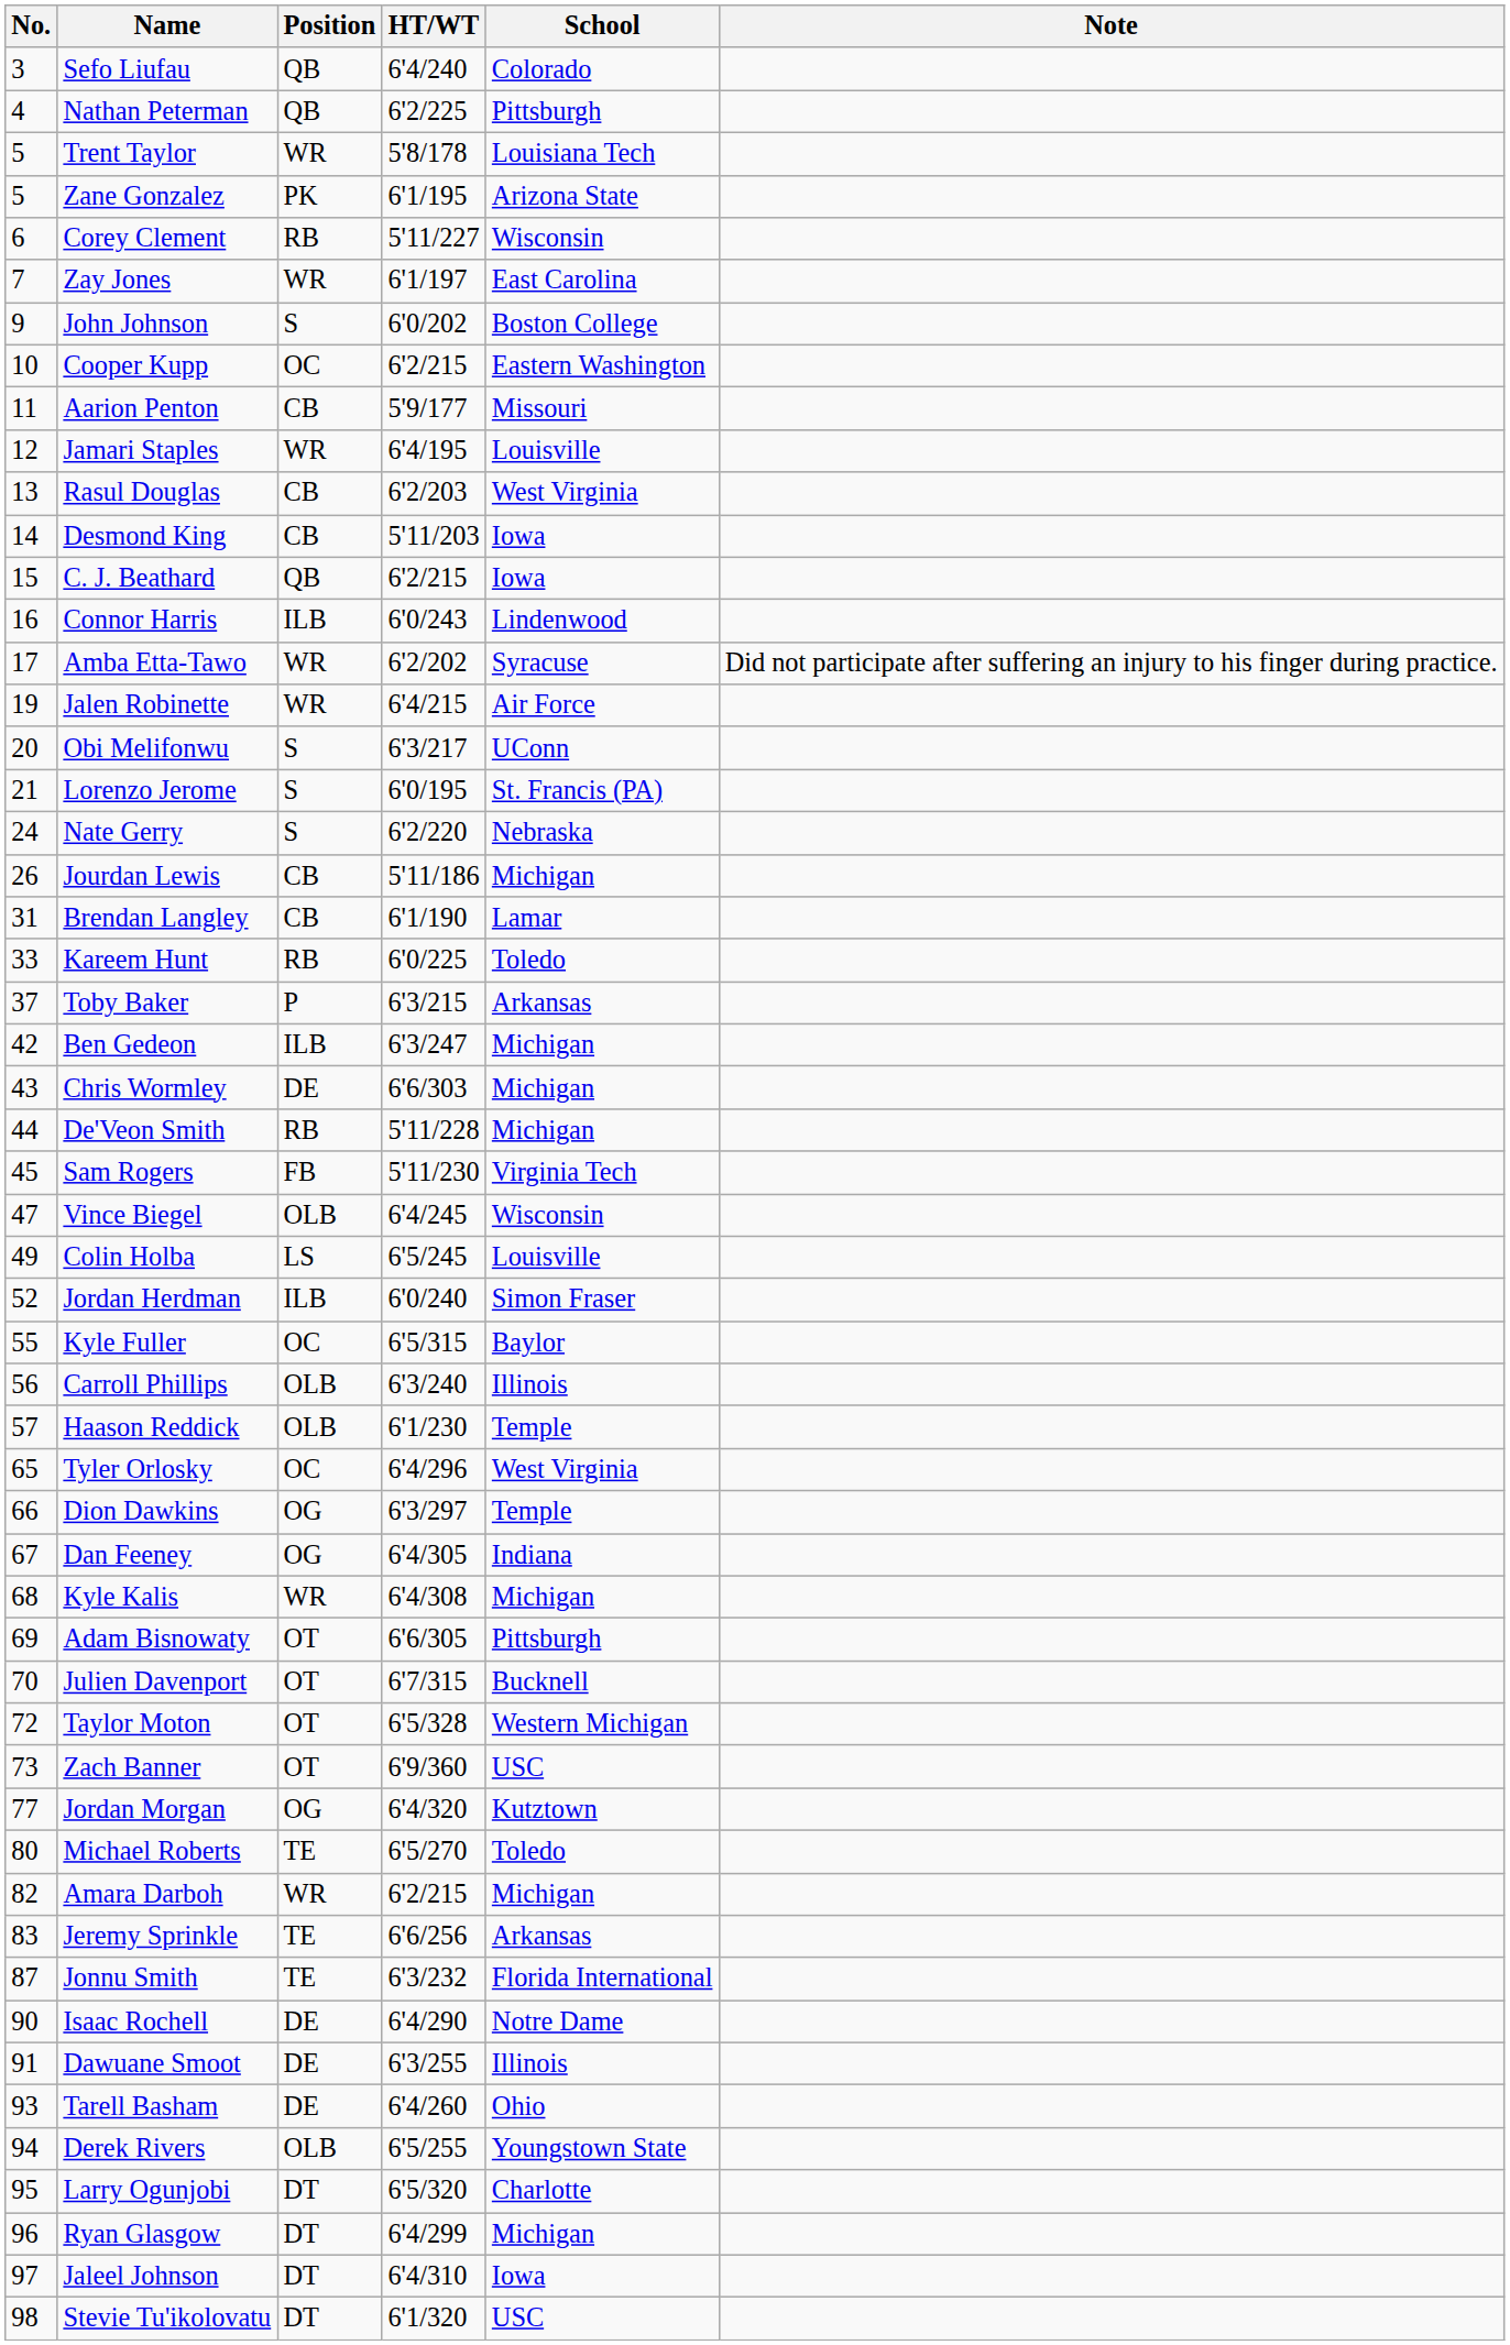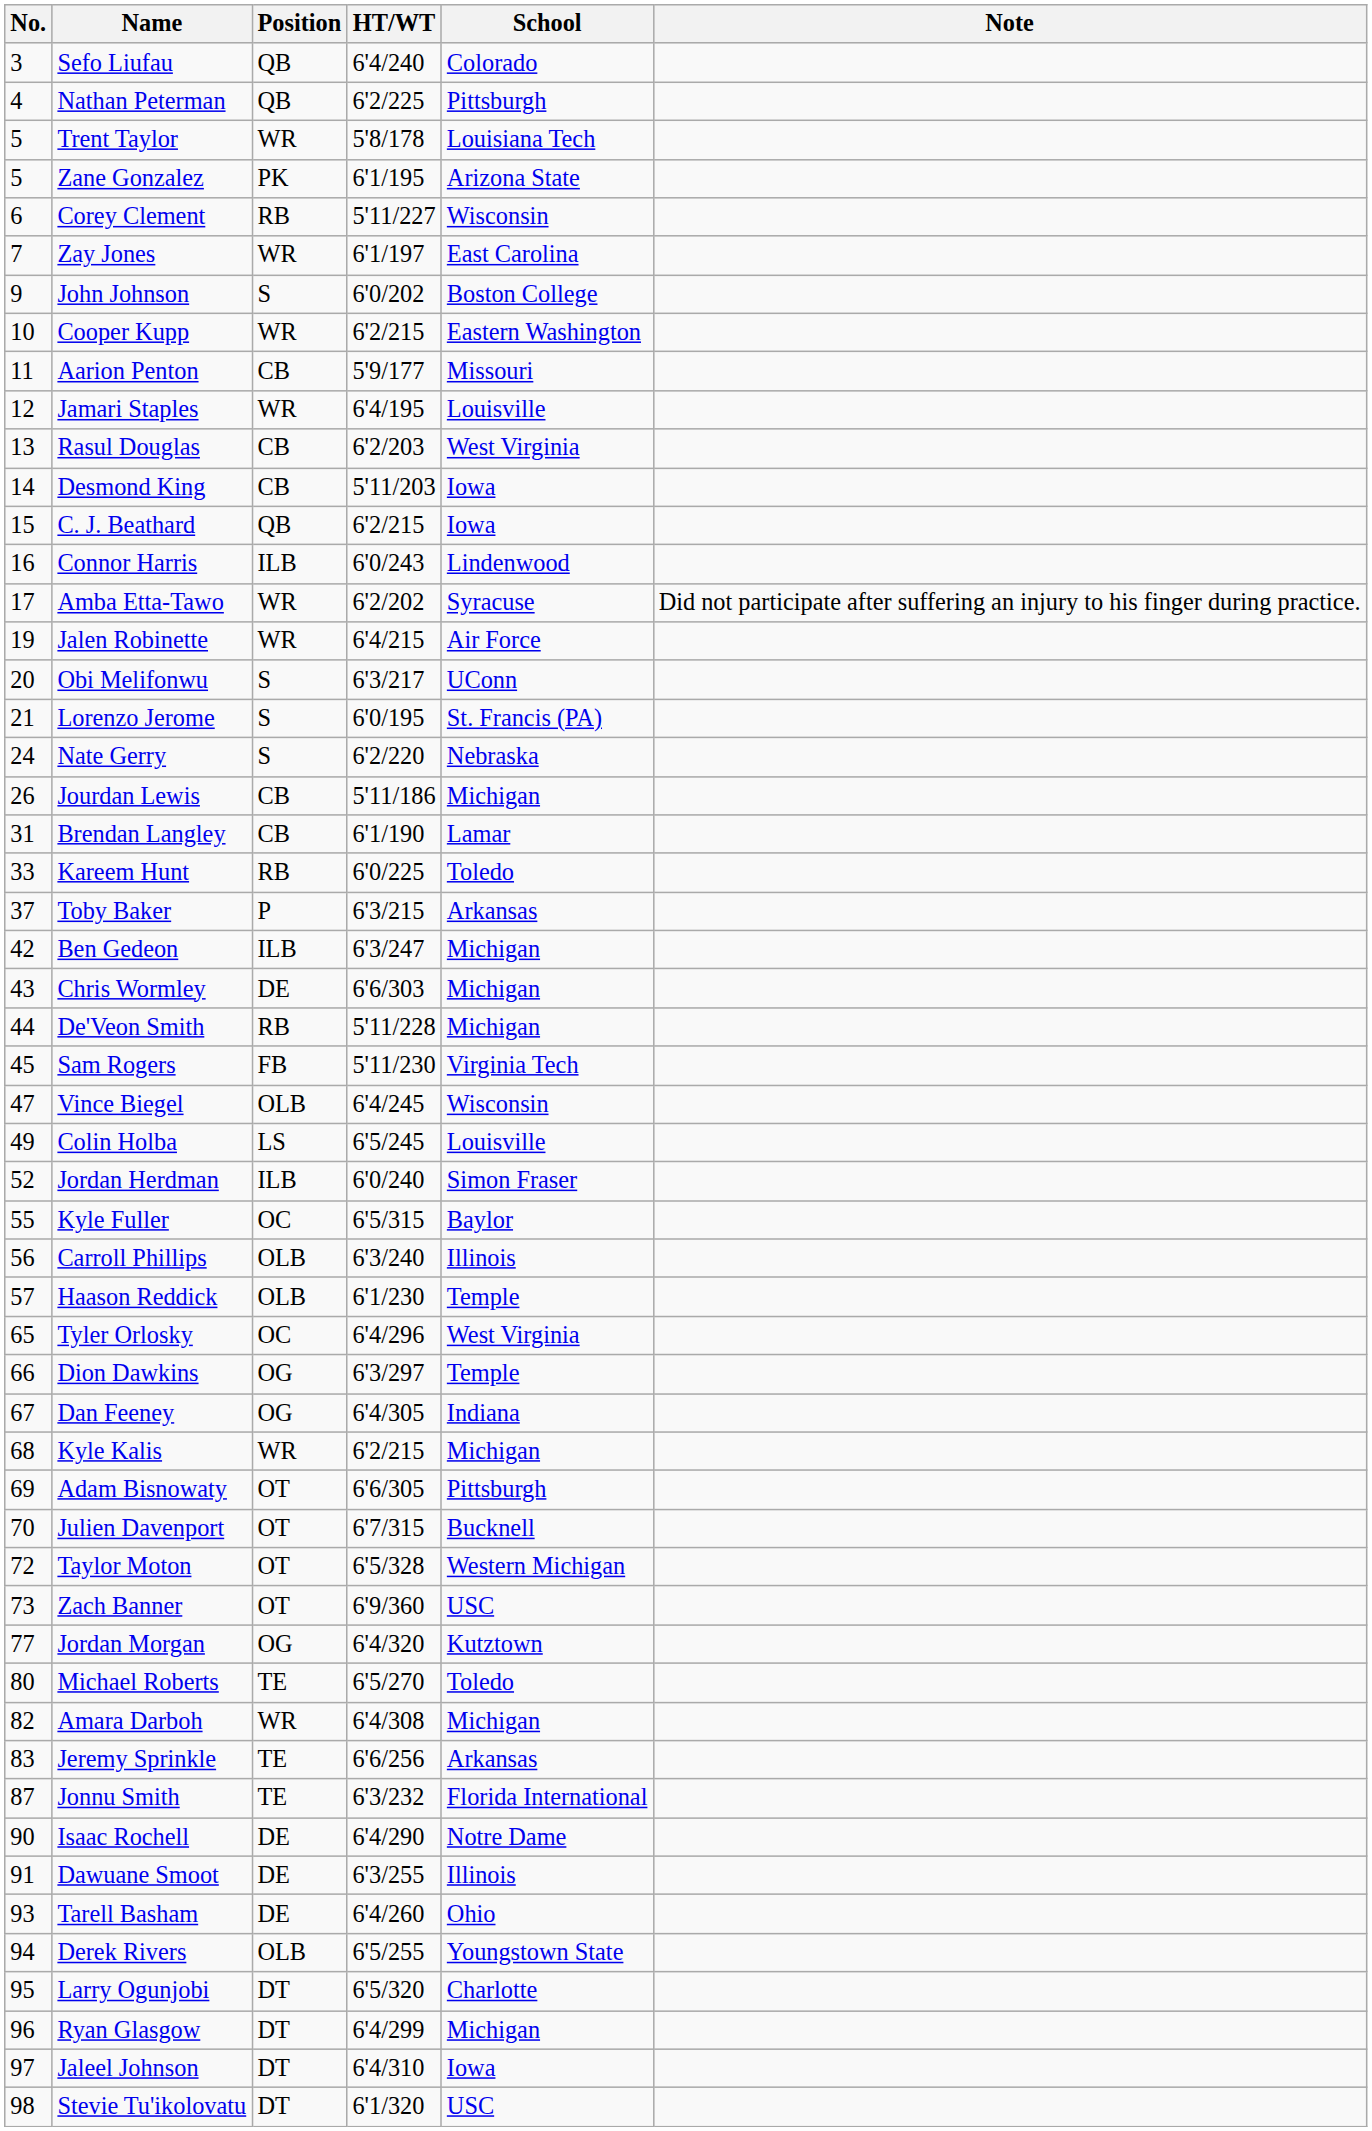Cooper Kupp | Position: OC -> WR
Kyle Kalis | HT/WT: 6'4/308 -> 6'2/215
Amara Darboh | HT/WT: 6'2/215 -> 6'4/308
